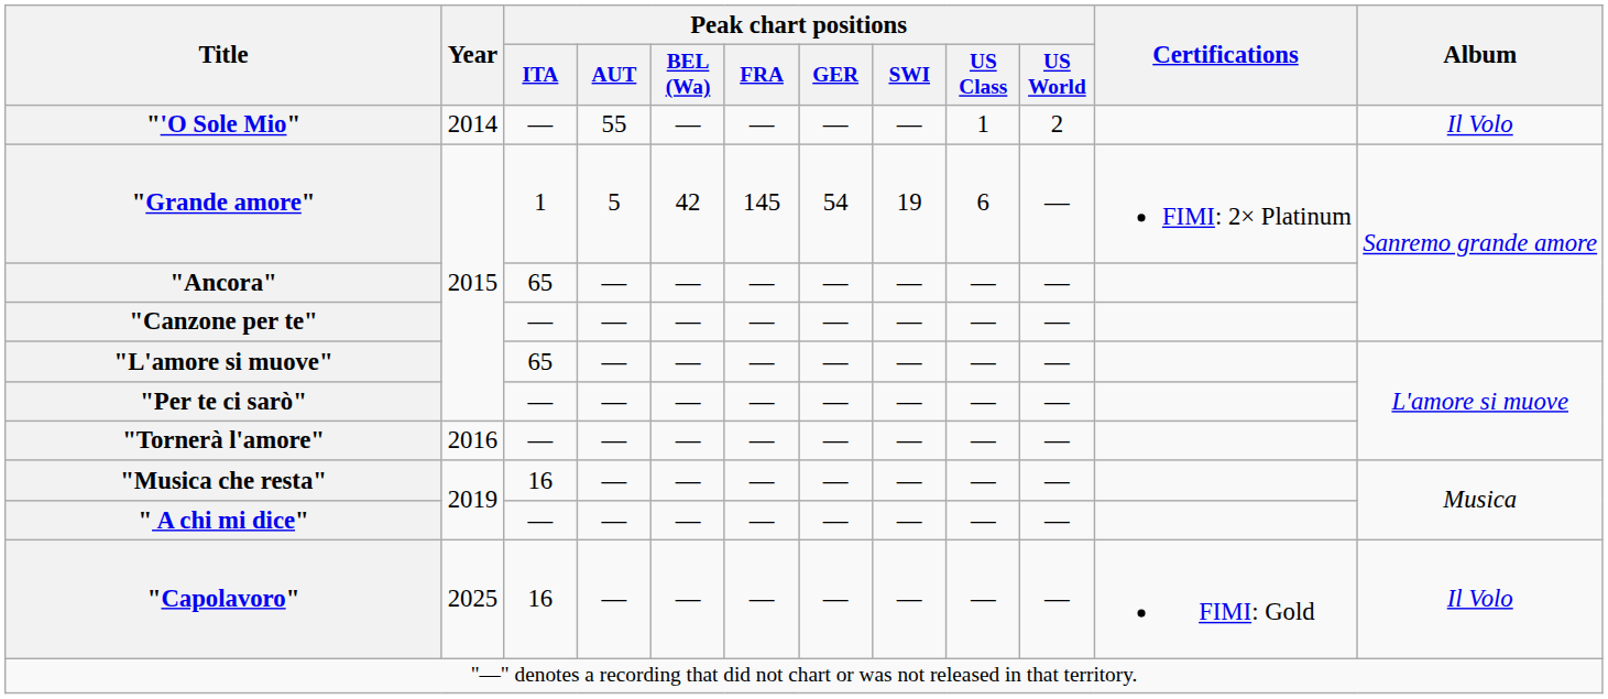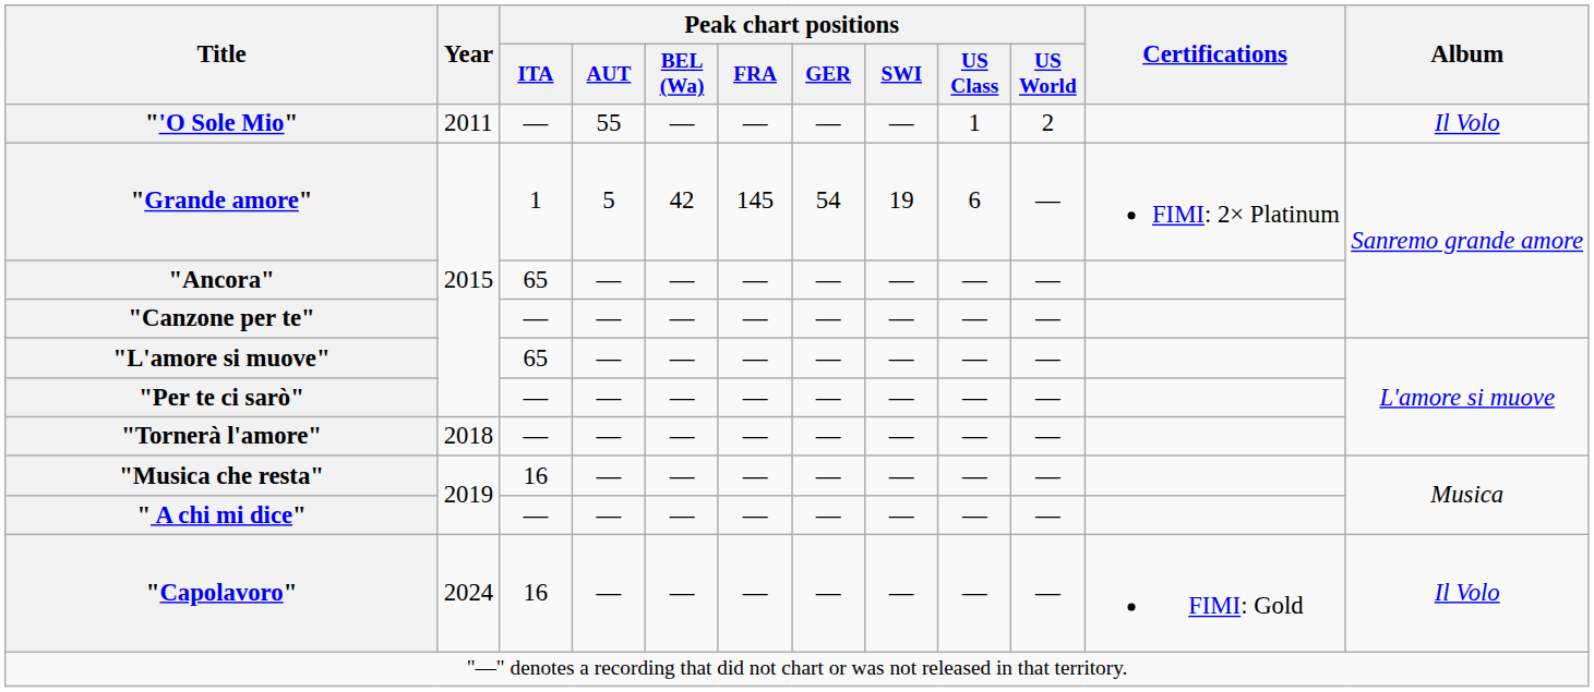"'O Sole Mio" | Year: 2014 -> 2011
"Tornerà l'amore" | Year: 2016 -> 2018
"Capolavoro" | Year: 2025 -> 2024
